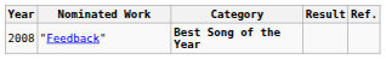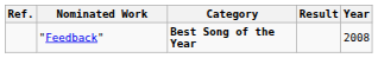columns swapped: Year <-> Ref.
